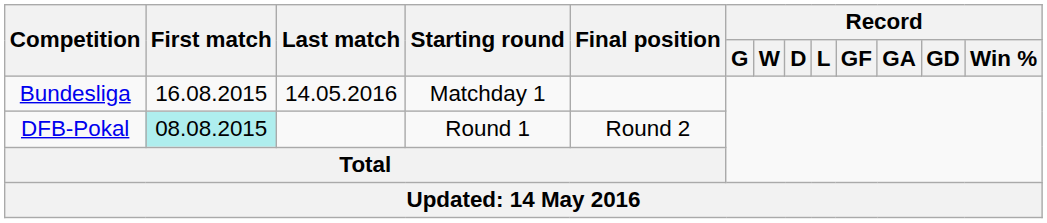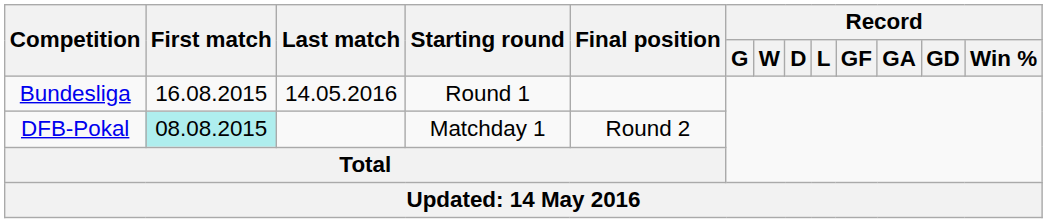Bundesliga | Starting round: Matchday 1 -> Round 1
DFB-Pokal | Starting round: Round 1 -> Matchday 1
